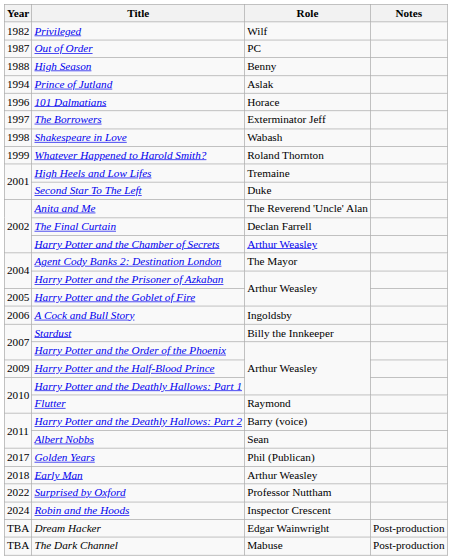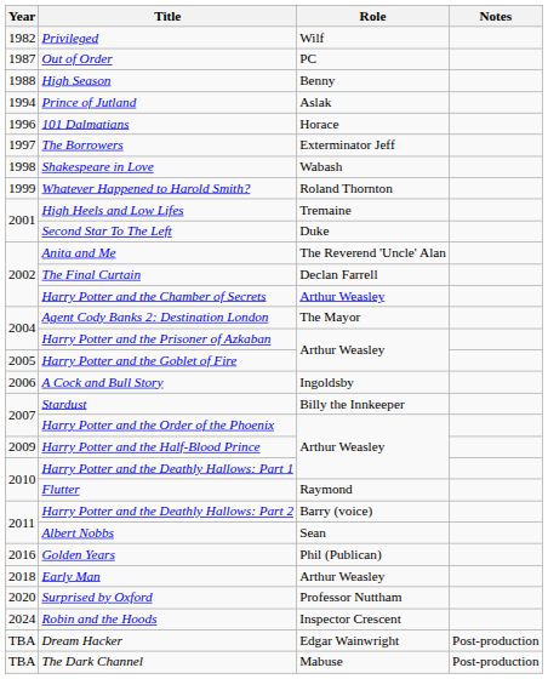Golden Years | Year: 2017 -> 2016
Surprised by Oxford | Year: 2022 -> 2020
